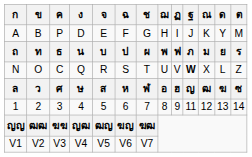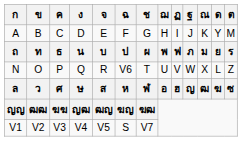A | ค: P -> C
N | ค: C -> P
N | ฉ: S -> V6
N | ฐ: bold -> normal
- row: 1 | 2 | 3 | 4 | 5 | 6 | 7 | 8 | 9 | 11 | 12 | 13 | 14
V1 | ฉ: V6 -> S
